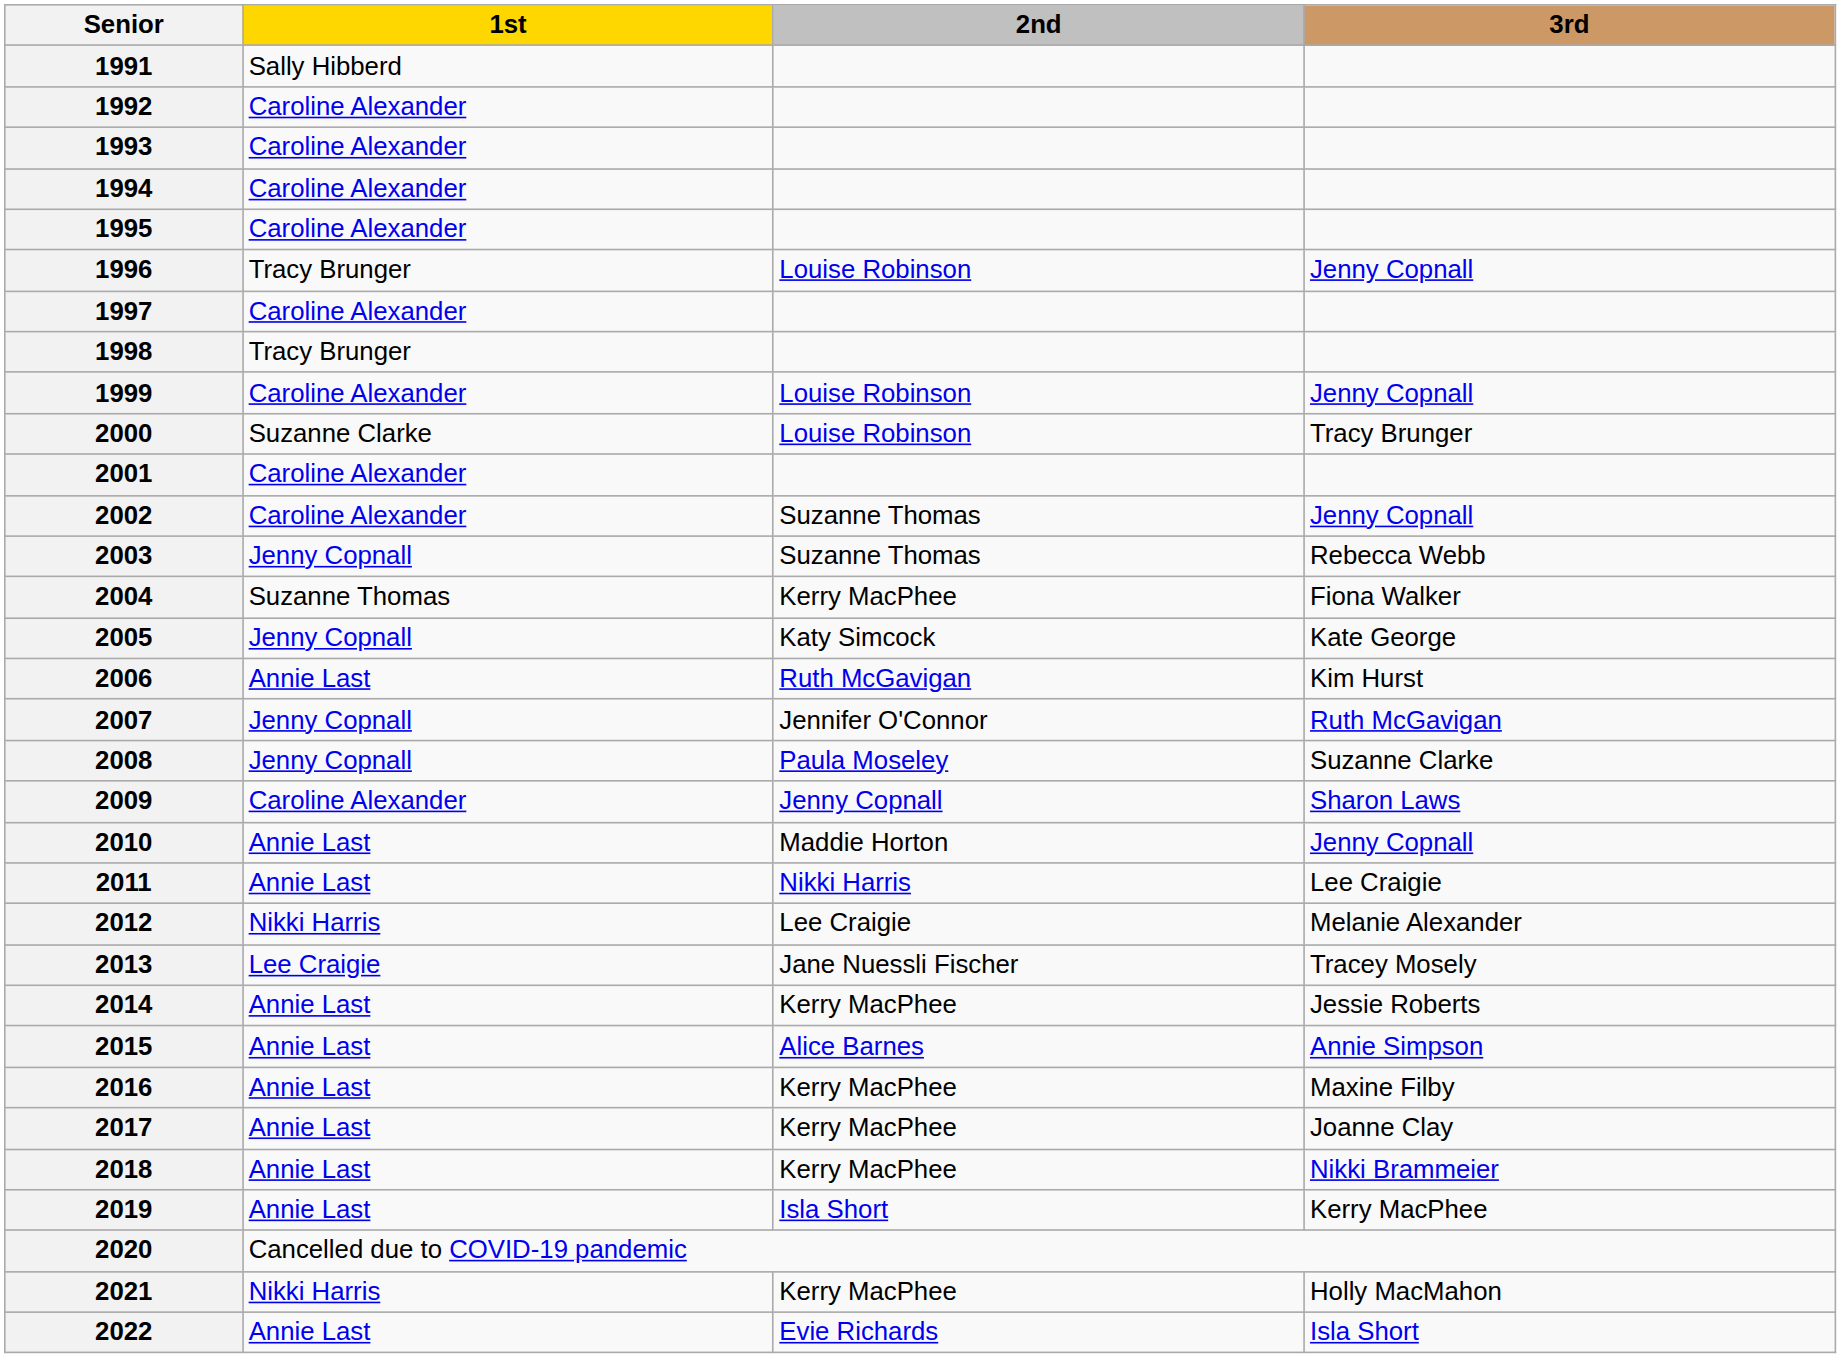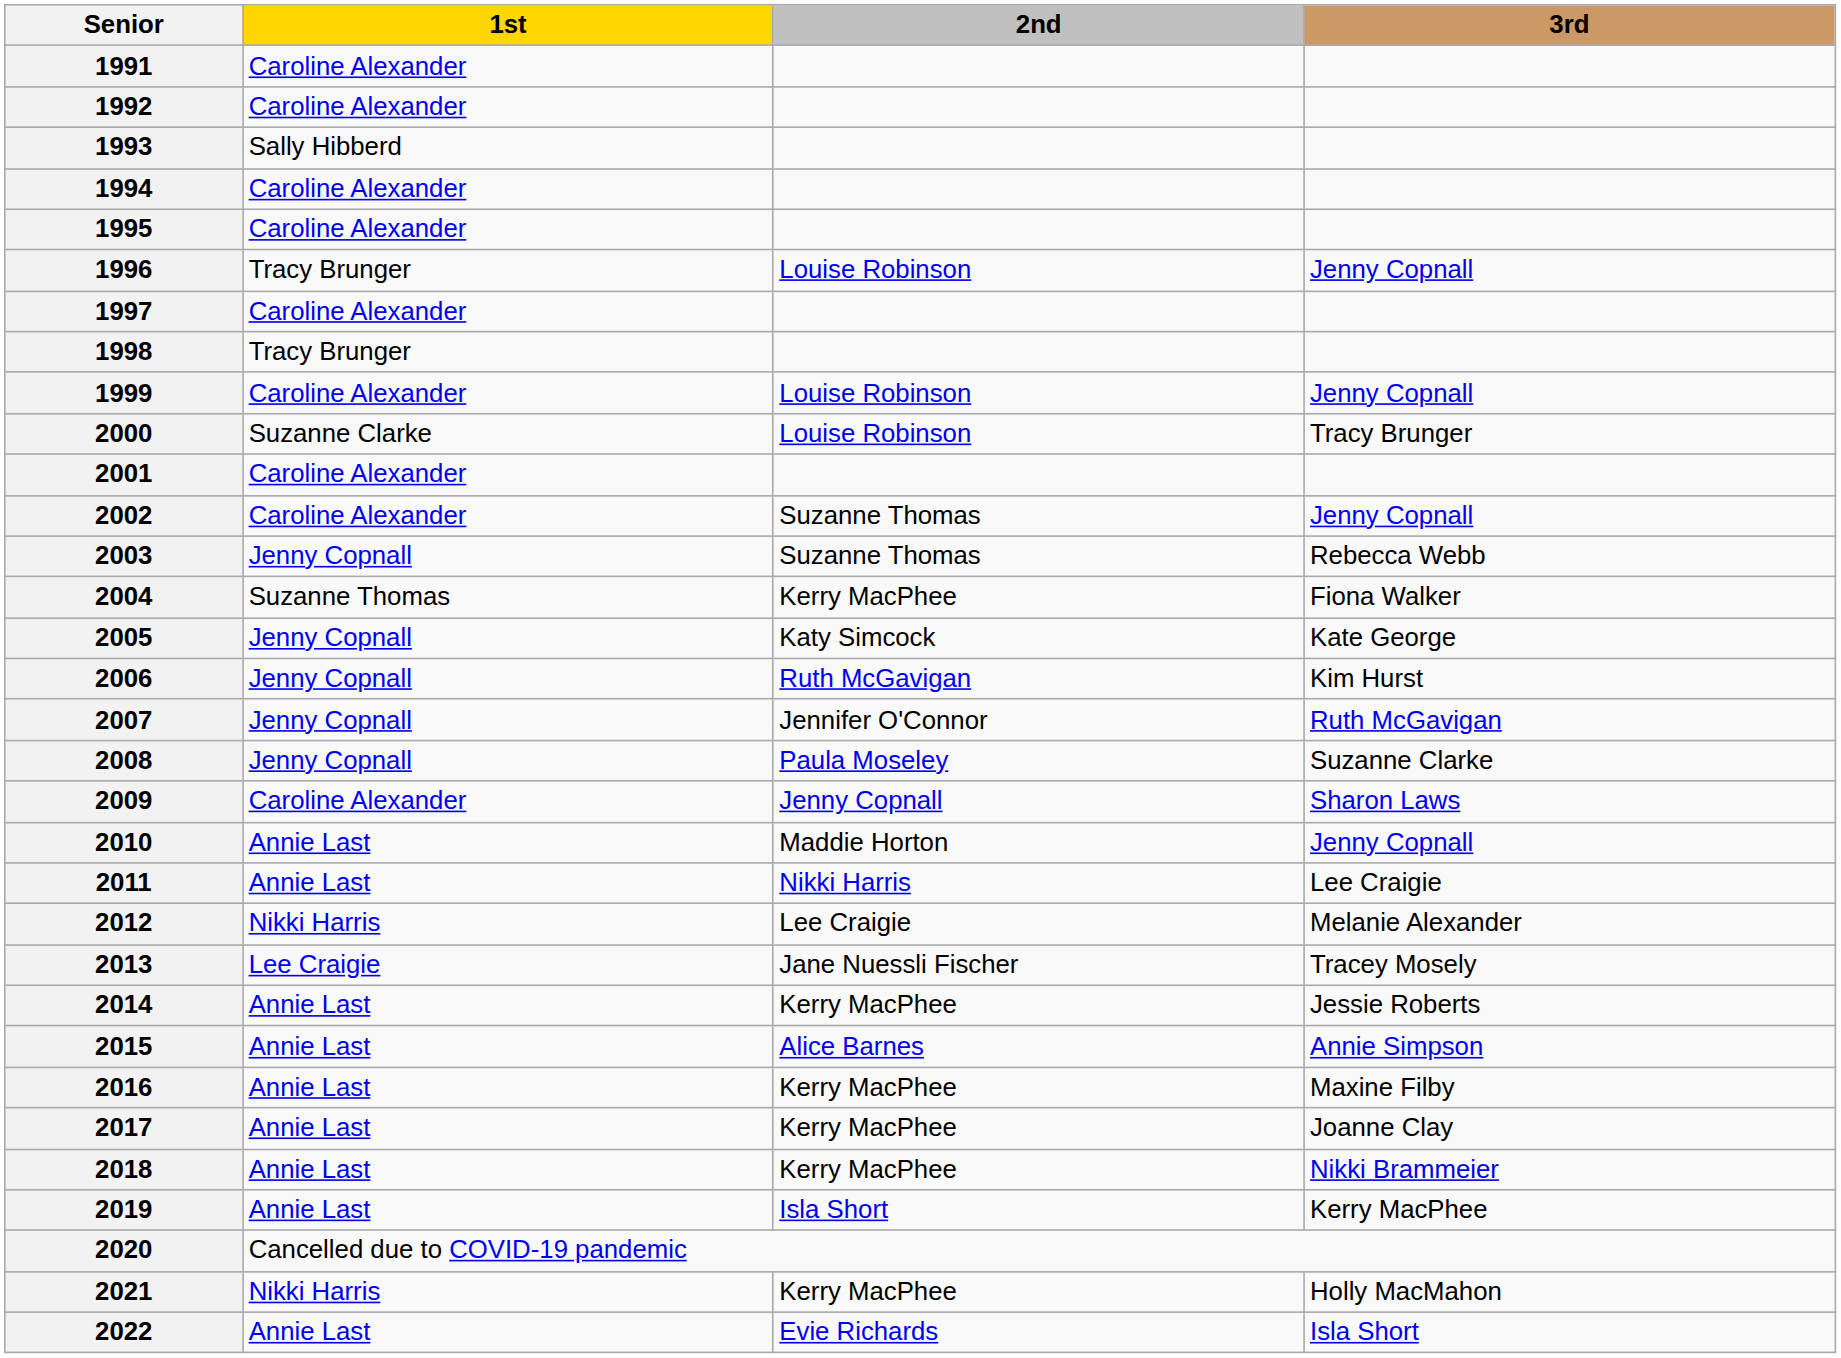1991 | 1st: Sally Hibberd -> Caroline Alexander
1993 | 1st: Caroline Alexander -> Sally Hibberd
2006 | 1st: Annie Last -> Jenny Copnall
